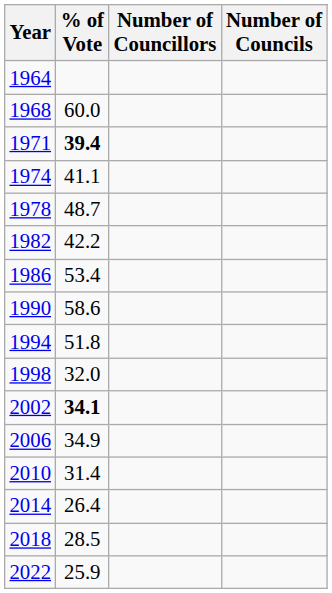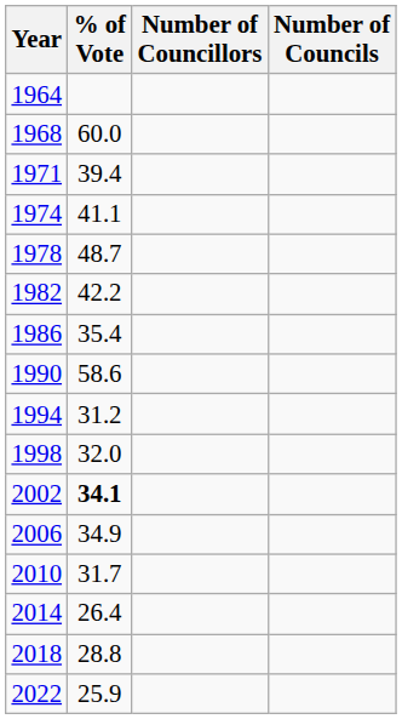1971 | % of Vote: bold -> normal
1986 | % of Vote: 53.4 -> 35.4
1994 | % of Vote: 51.8 -> 31.2
2010 | % of Vote: 31.4 -> 31.7
2018 | % of Vote: 28.5 -> 28.8
